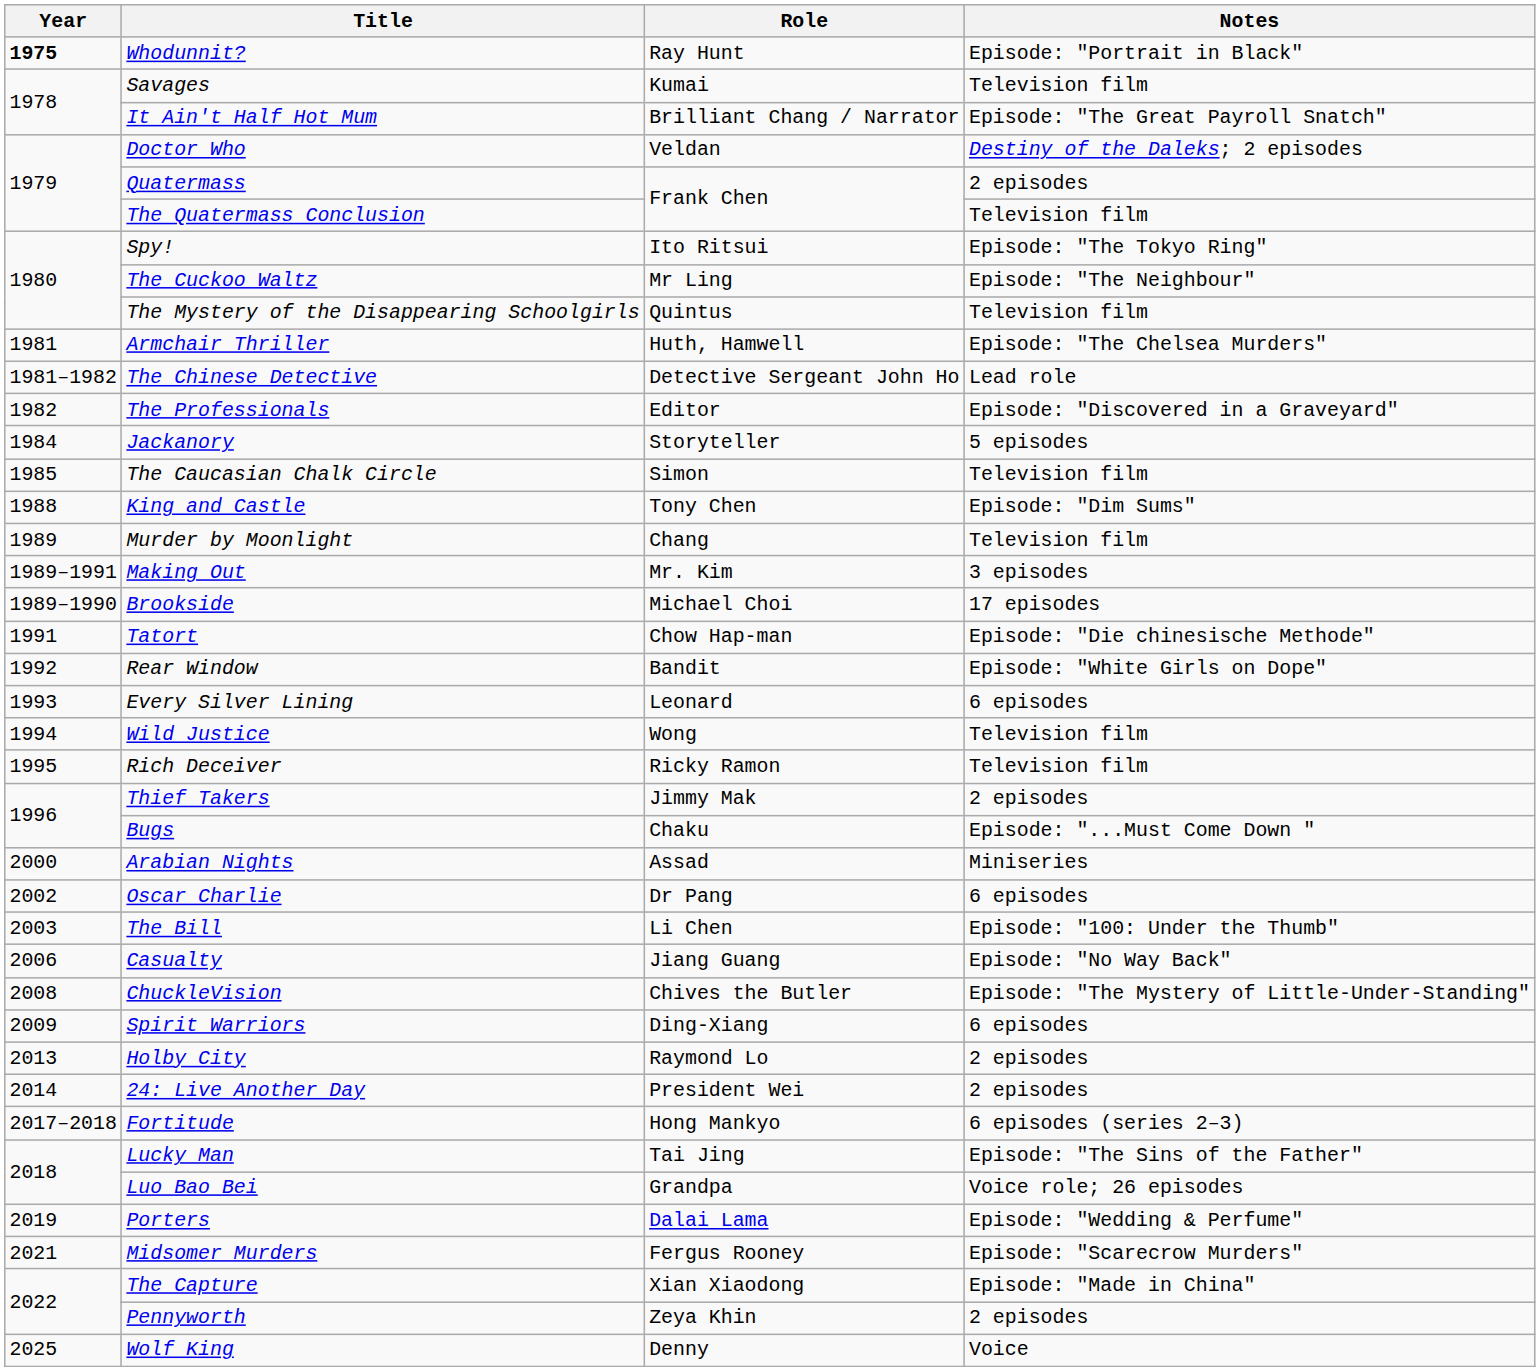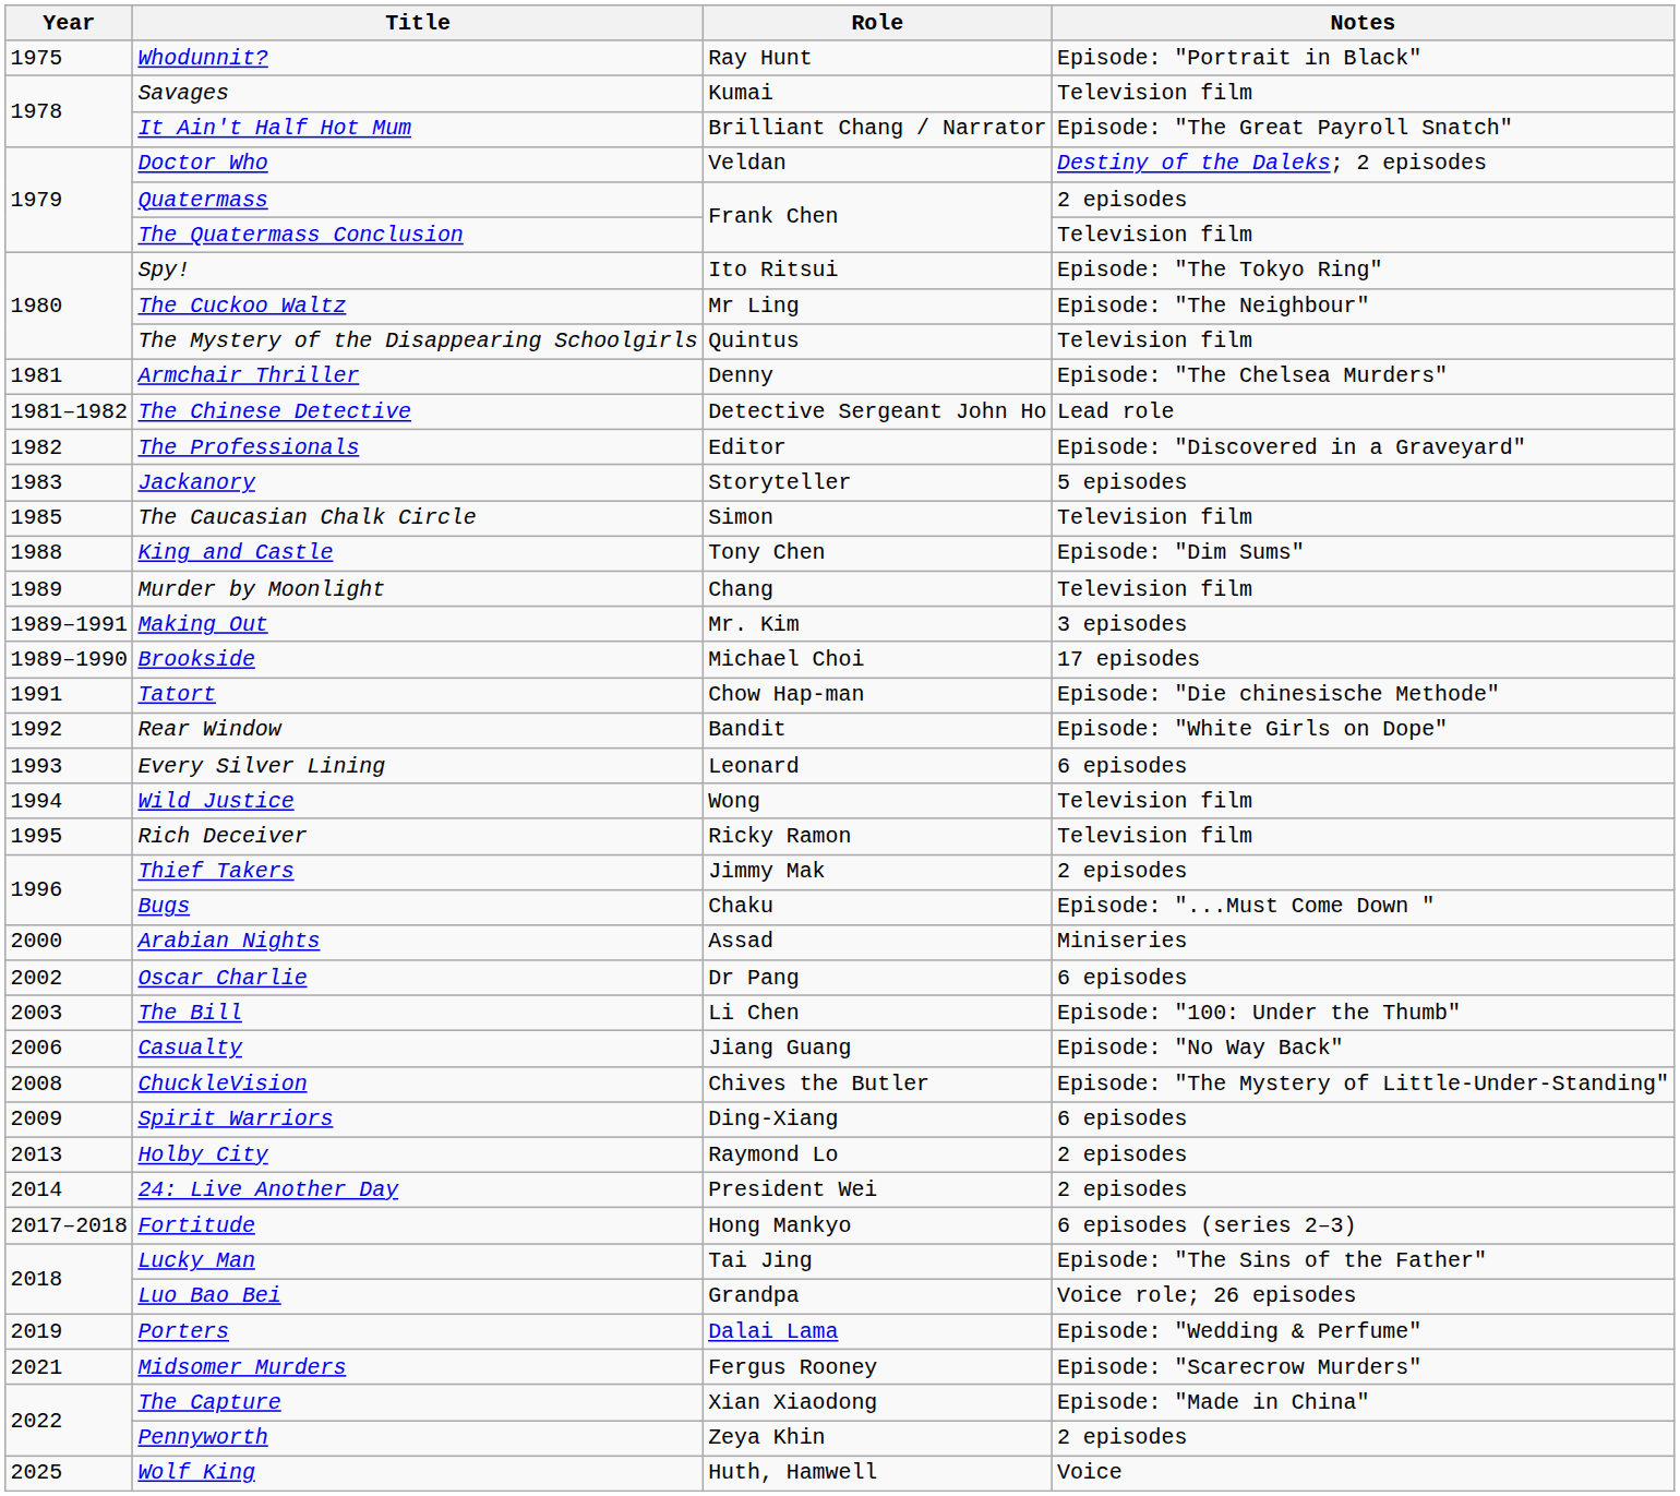Whodunnit? | Year: bold -> normal
Armchair Thriller | Role: Huth, Hamwell -> Denny
Jackanory | Year: 1984 -> 1983
Wolf King | Role: Denny -> Huth, Hamwell
